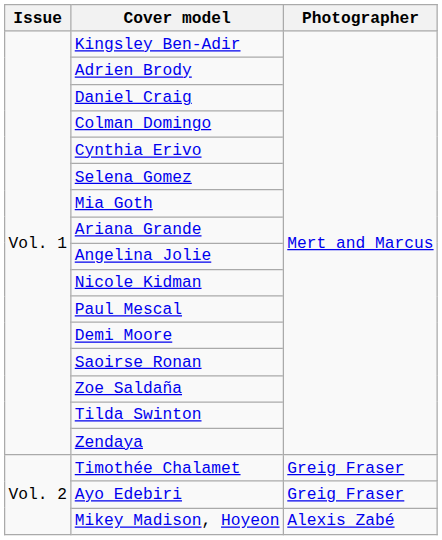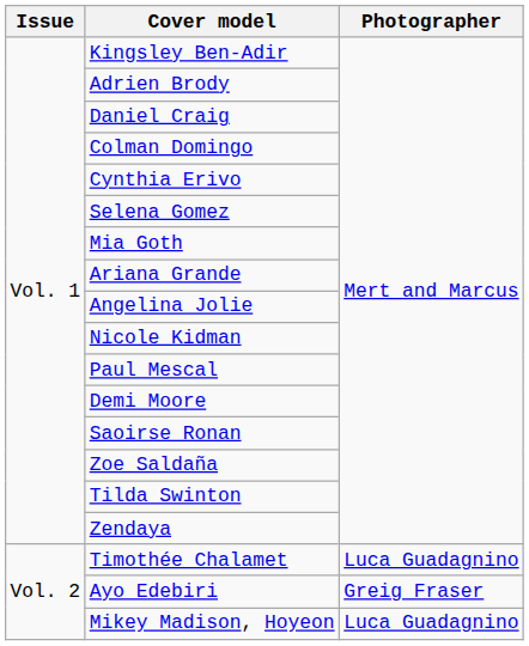Timothée Chalamet | Photographer: Greig Fraser -> Luca Guadagnino
Mikey Madison, Hoyeon | Photographer: Alexis Zabé -> Luca Guadagnino
